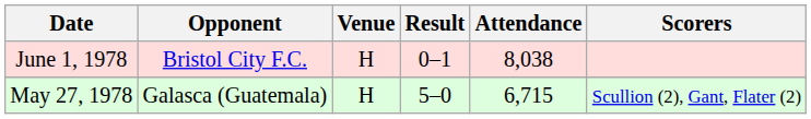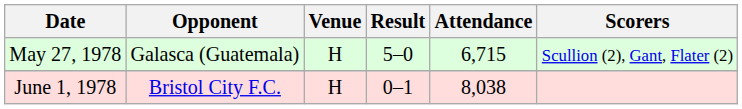rows swapped: May 27, 1978 <-> June 1, 1978
